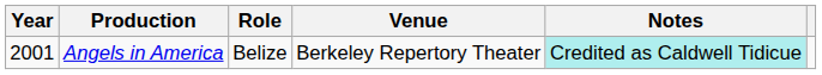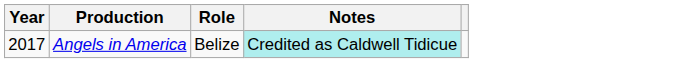- column: Venue | Berkeley Repertory Theater
Angels in America | Year: 2001 -> 2017
